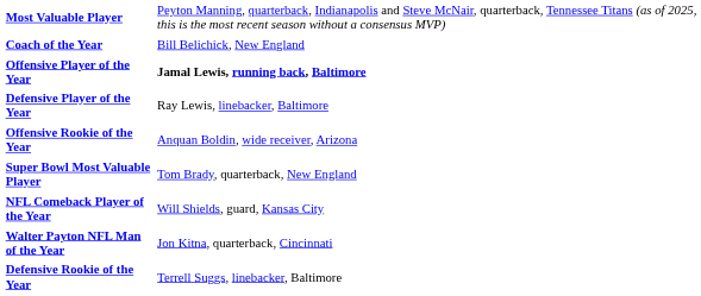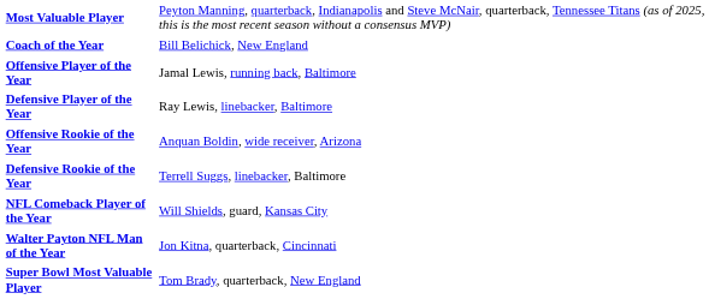Offensive Player of the Year | column 2: bold -> normal
rows swapped: Defensive Rookie of the Year <-> Super Bowl Most Valuable Player
